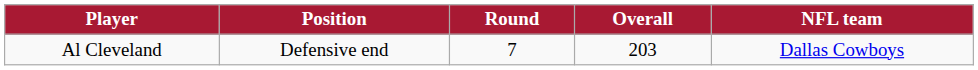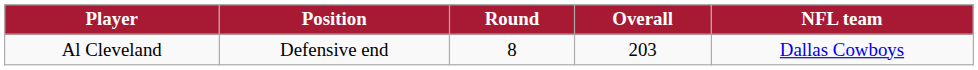Al Cleveland | Round: 7 -> 8
